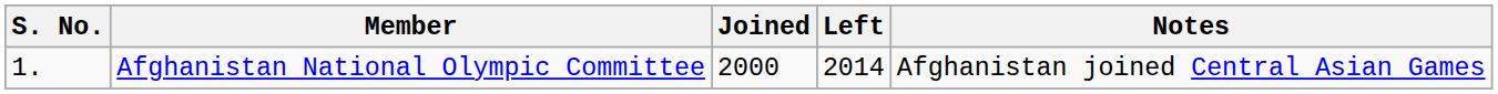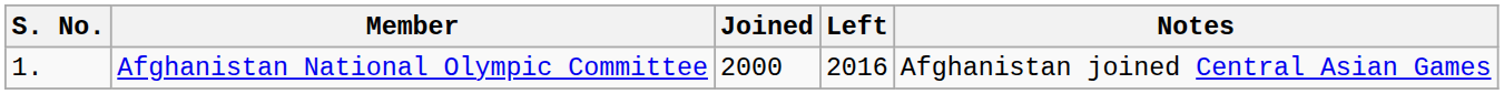Afghanistan National Olympic Committee | Left: 2014 -> 2016
